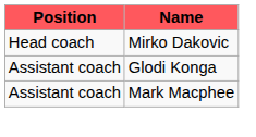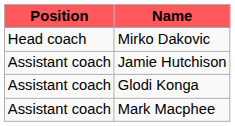+ row: Assistant coach | Jamie Hutchison
